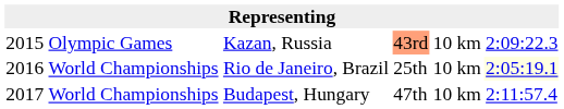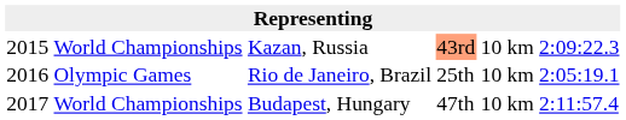Kazan, Russia | column 2: Olympic Games -> World Championships
Rio de Janeiro, Brazil | column 2: World Championships -> Olympic Games
Rio de Janeiro, Brazil | column 6: lightyellow background -> no background
